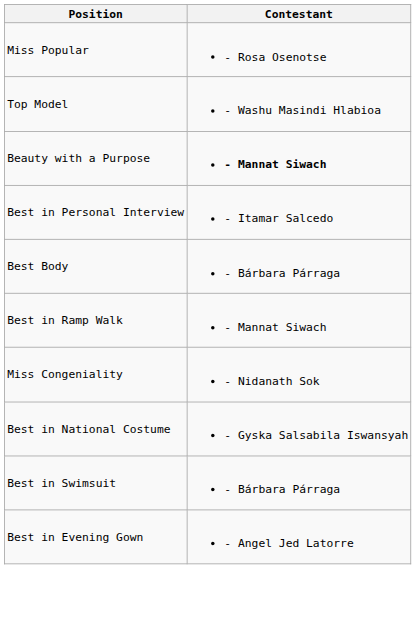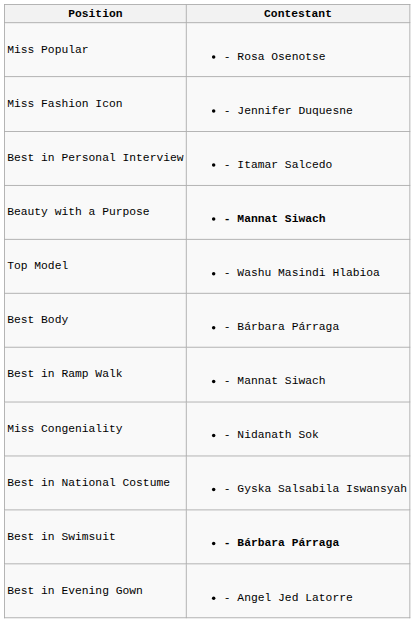+ row: Miss Fashion Icon | - Jennifer Duquesne
rows swapped: Top Model <-> Best in Personal Interview
Best in Swimsuit | Contestant: normal -> bold
